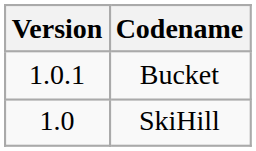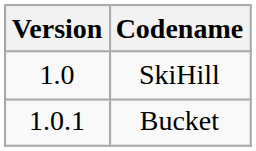rows swapped: SkiHill <-> Bucket
